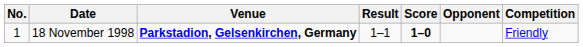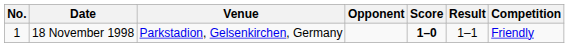columns swapped: Opponent <-> Result
18 November 1998 | Venue: bold -> normal
